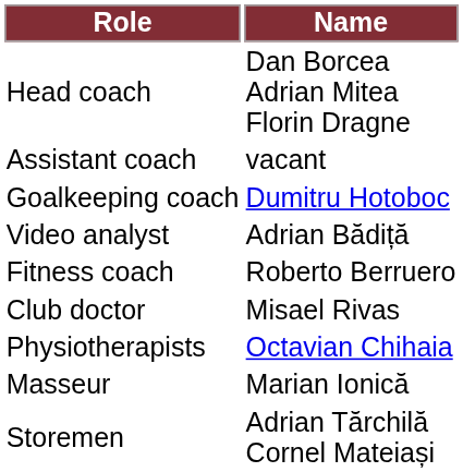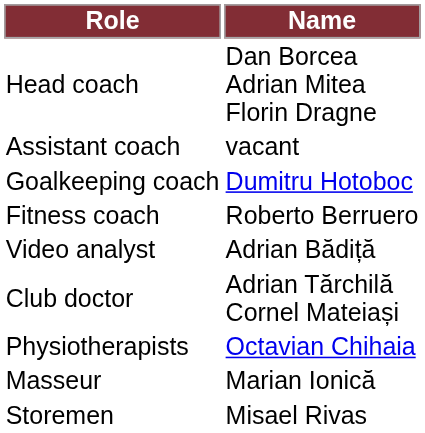rows swapped: Fitness coach <-> Video analyst
Club doctor | Name: Misael Rivas -> Adrian Tărchilă Cornel Mateiași
Storemen | Name: Adrian Tărchilă Cornel Mateiași -> Misael Rivas
